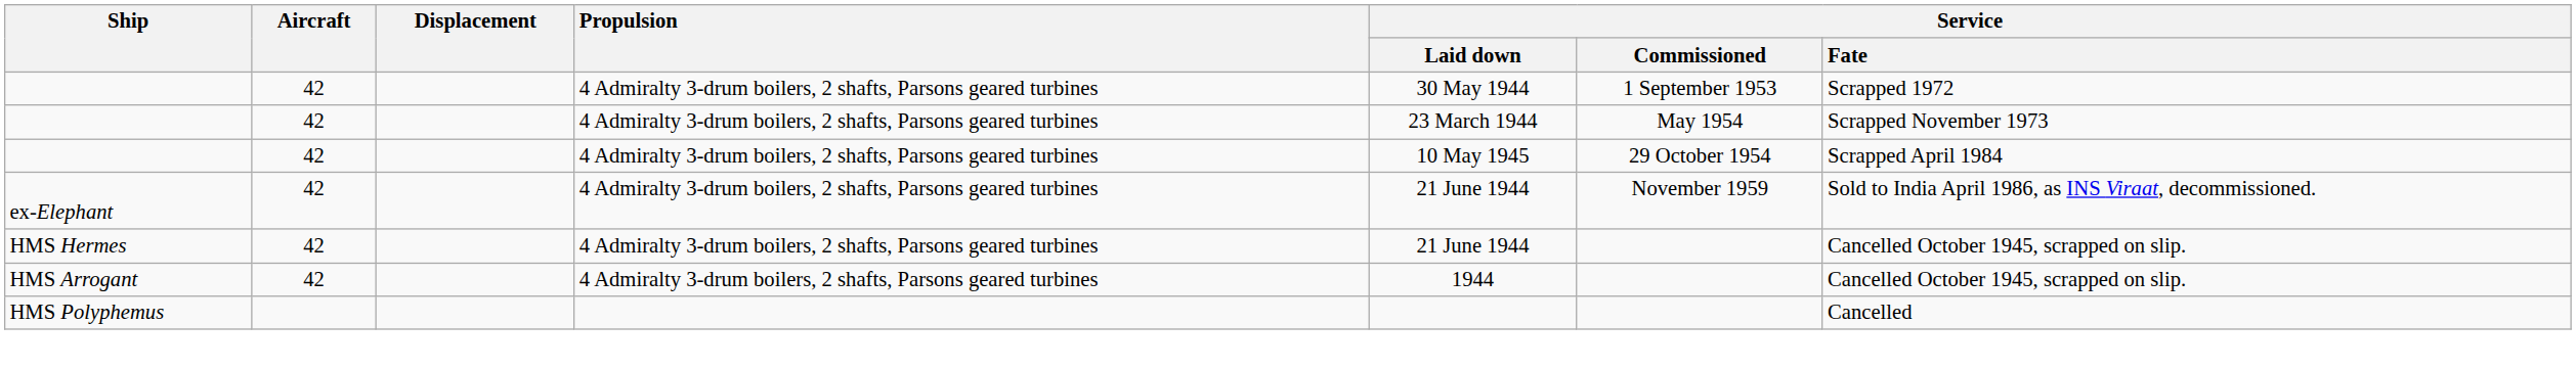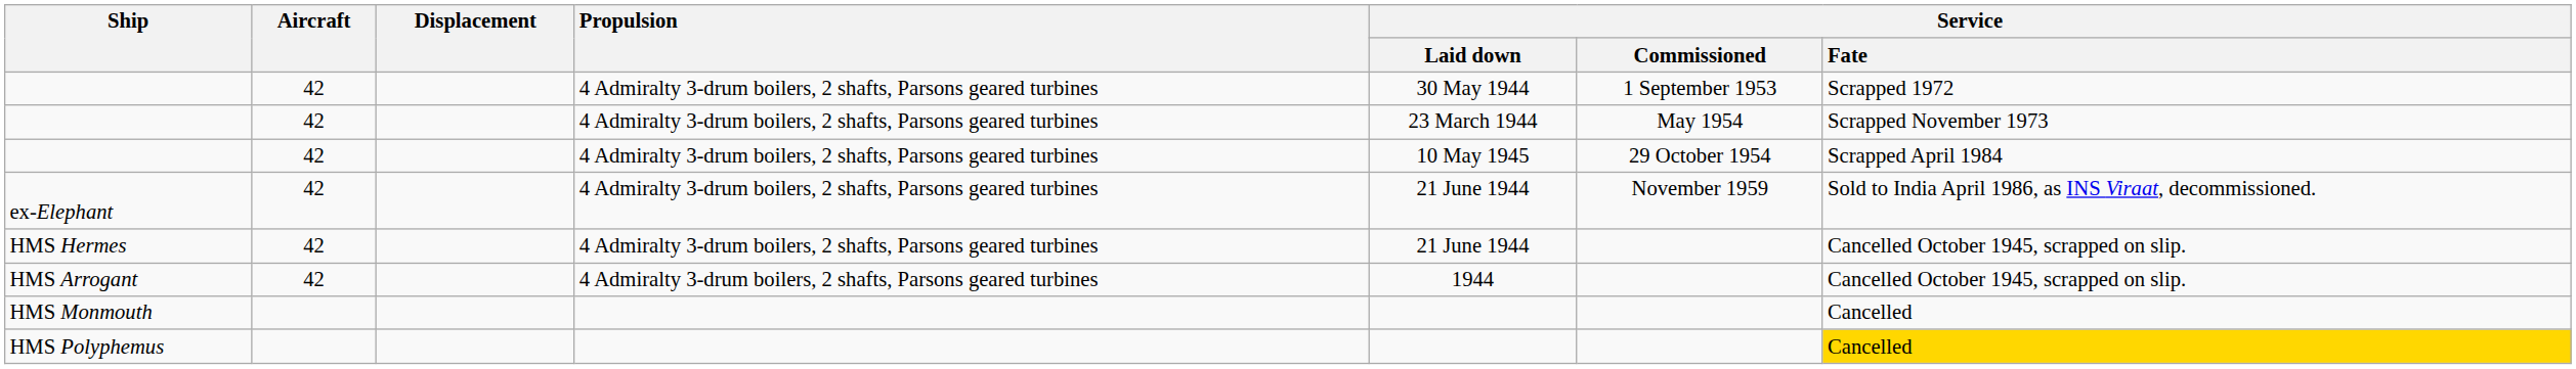+ row: HMS Monmouth | Cancelled
HMS Polyphemus | Service / Fate: no background -> gold background
